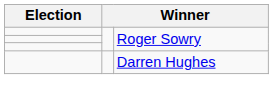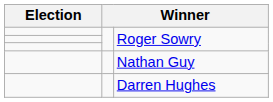+ row: Nathan Guy
